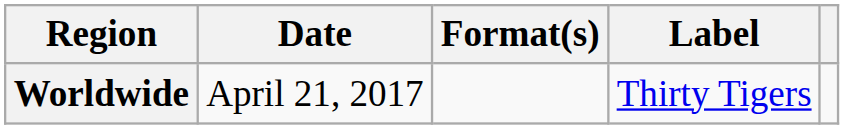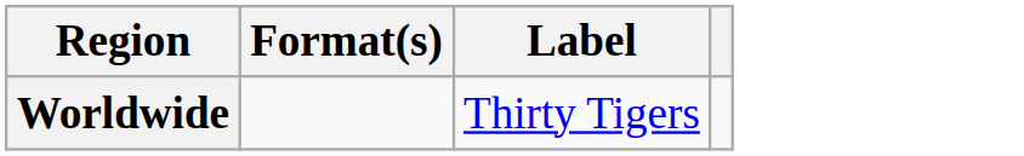- column: Date | April 21, 2017
